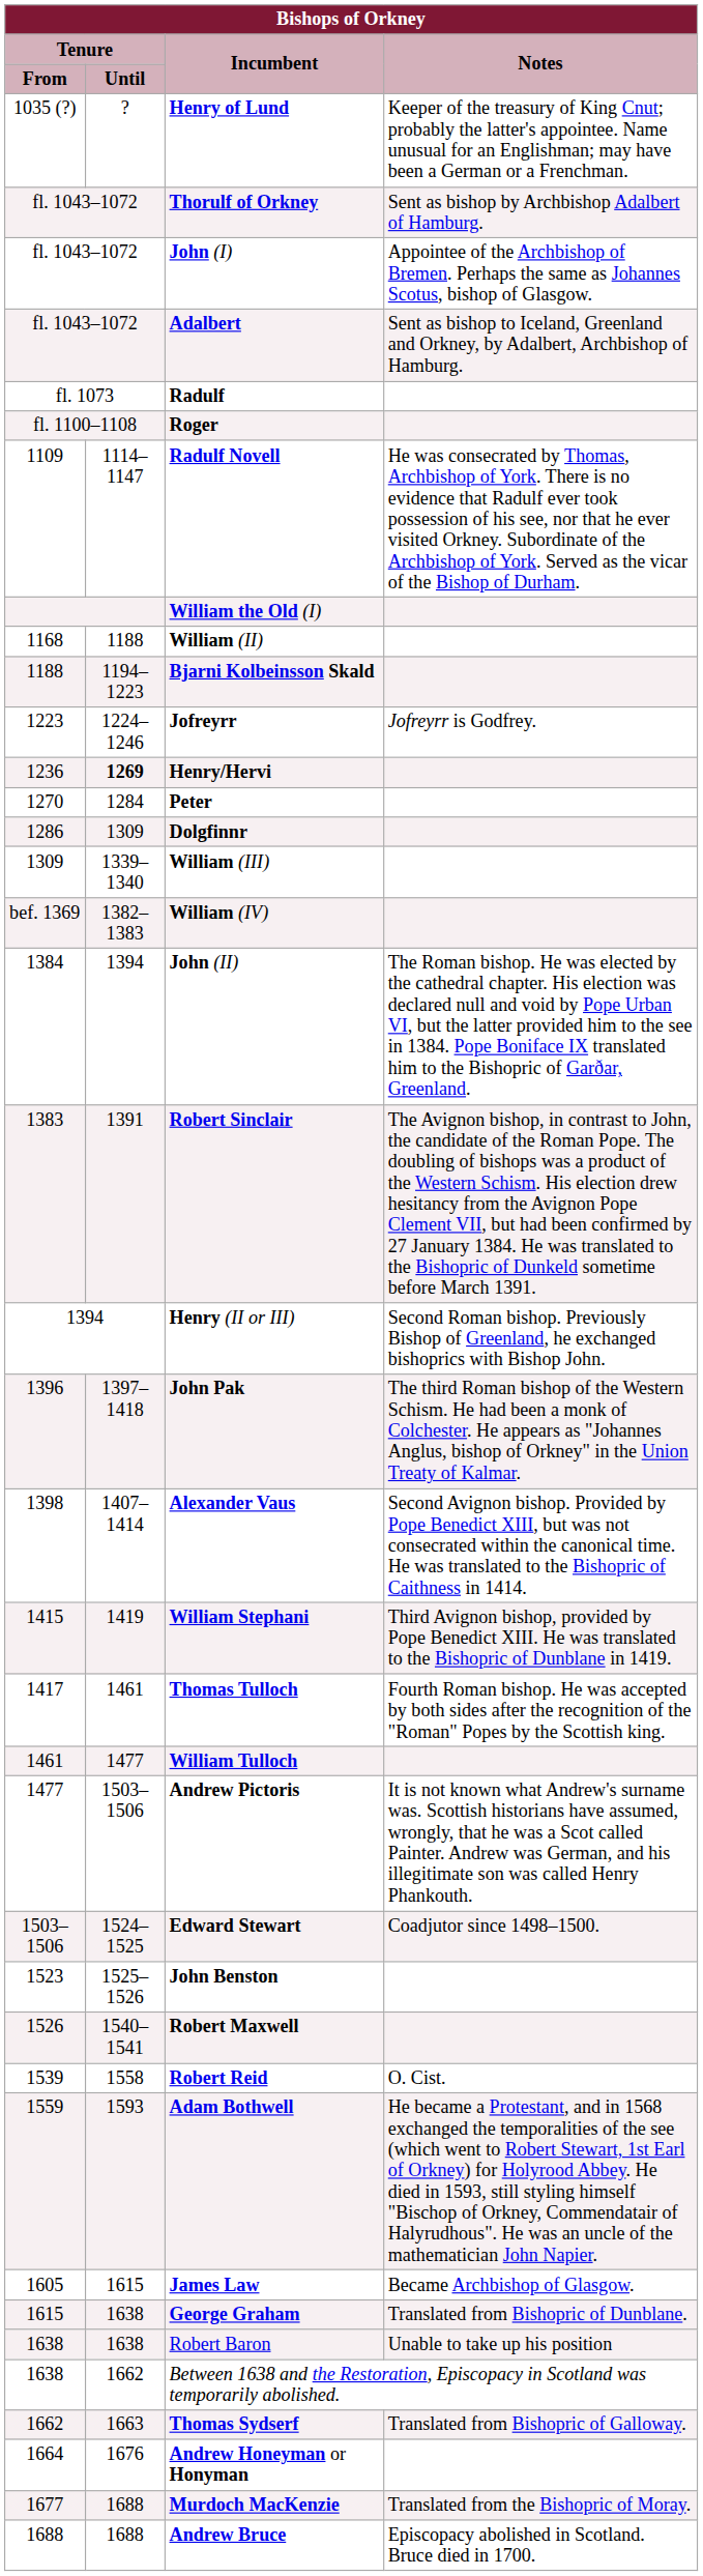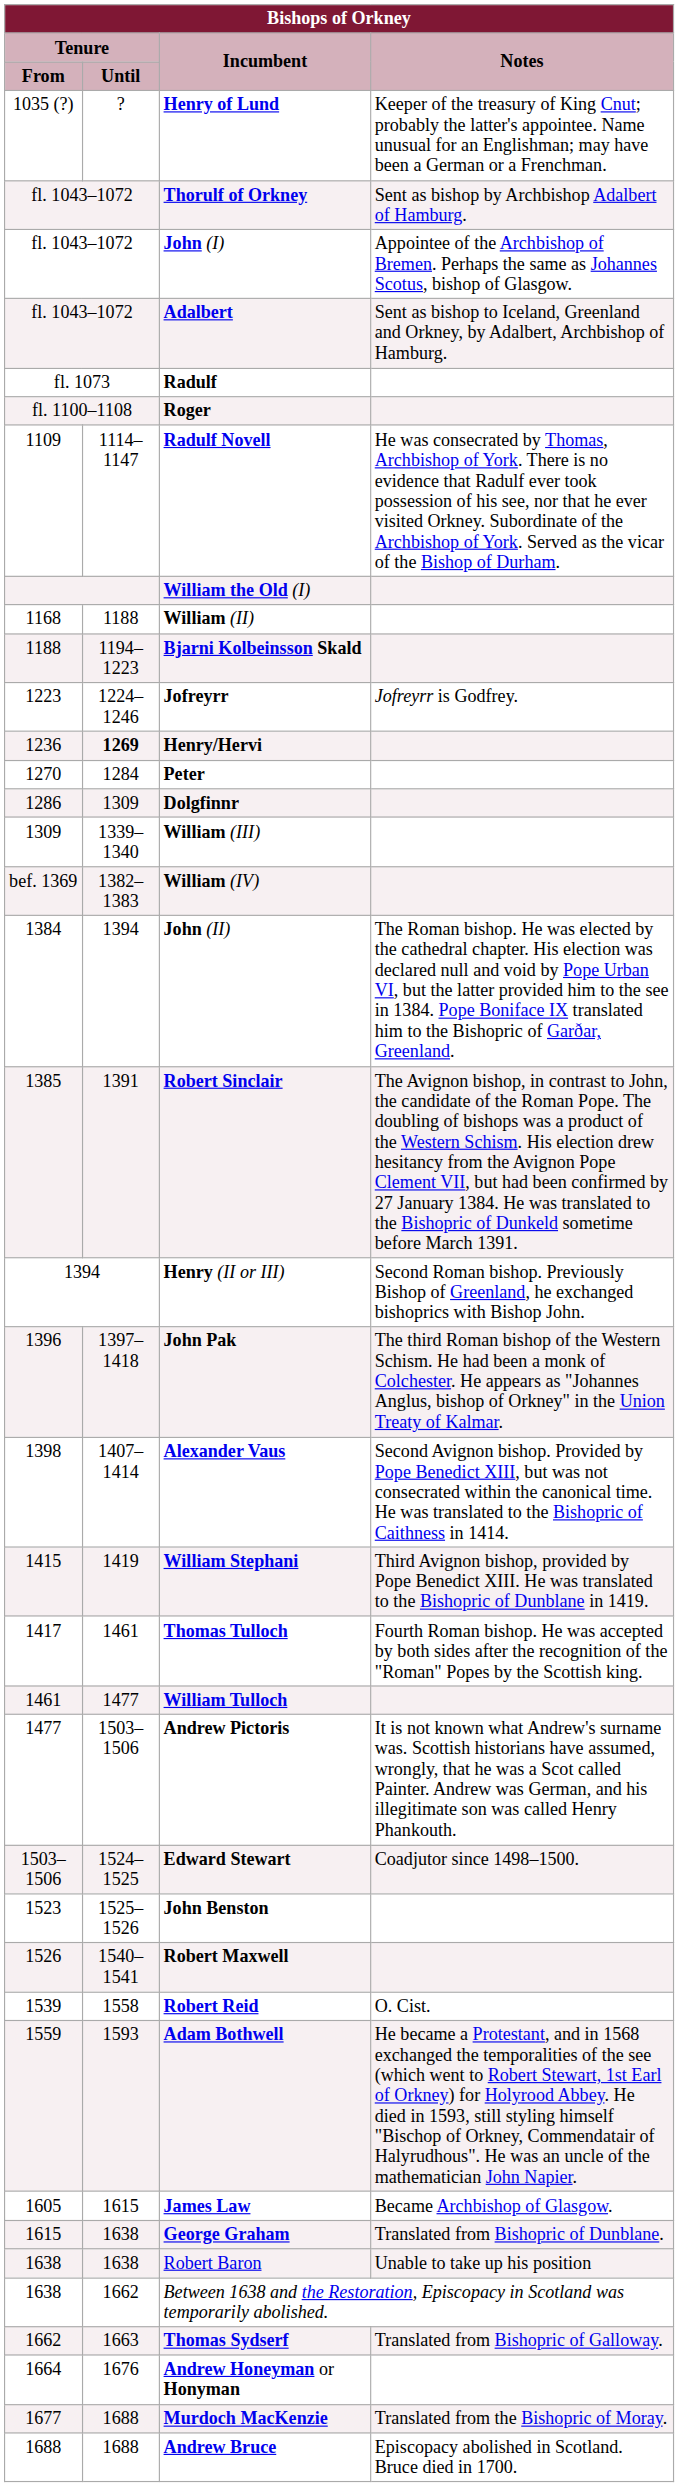Robert Sinclair | Tenure / From: 1383 -> 1385
